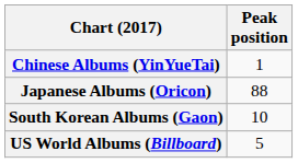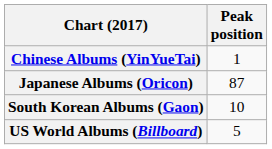Japanese Albums (Oricon) | Peak position: 88 -> 87
